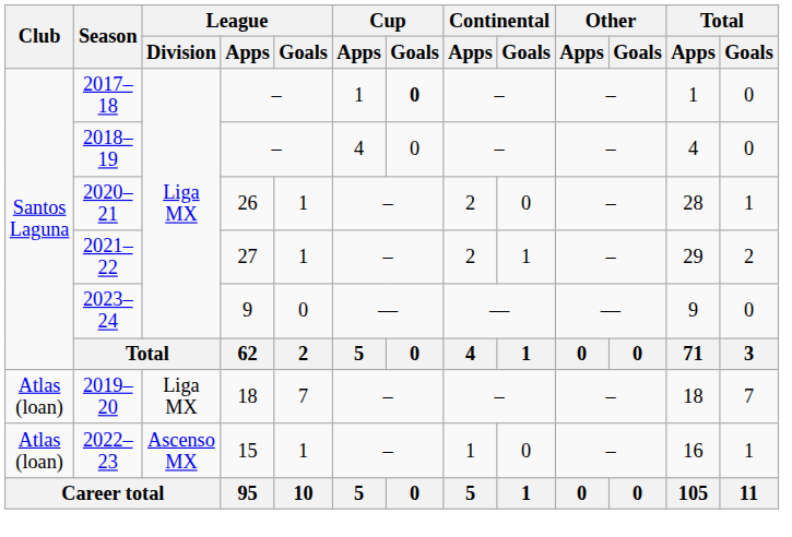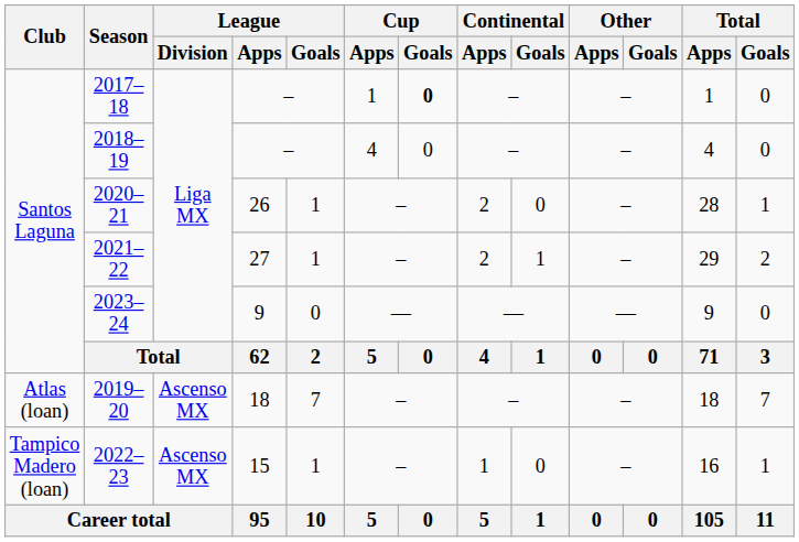2019–20 | League / Division: Liga MX -> Ascenso MX
2022–23 | Club: Atlas (loan) -> Tampico Madero (loan)
